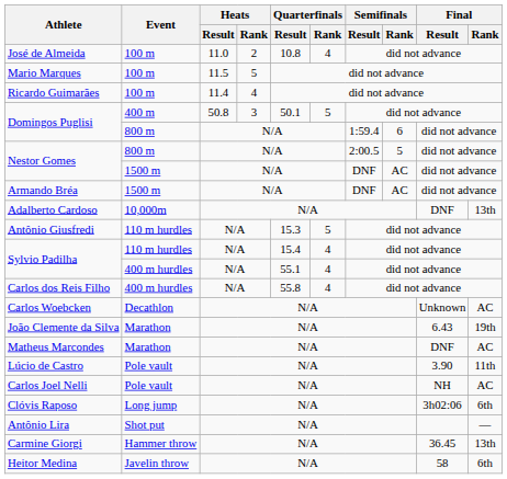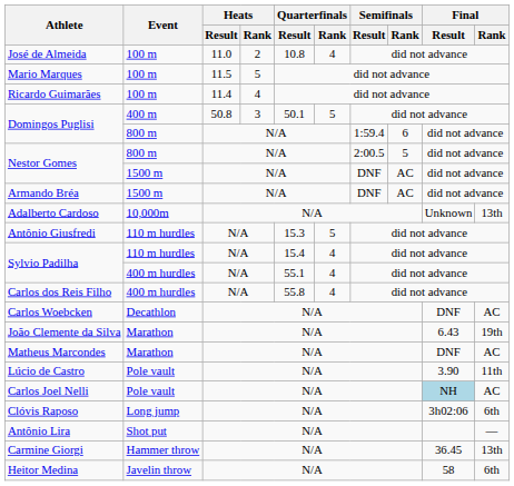Adalberto Cardoso | Final / Result: DNF -> Unknown
Carlos Woebcken | Final / Result: Unknown -> DNF
Carlos Joel Nelli | Final / Result: no background -> lightblue background
